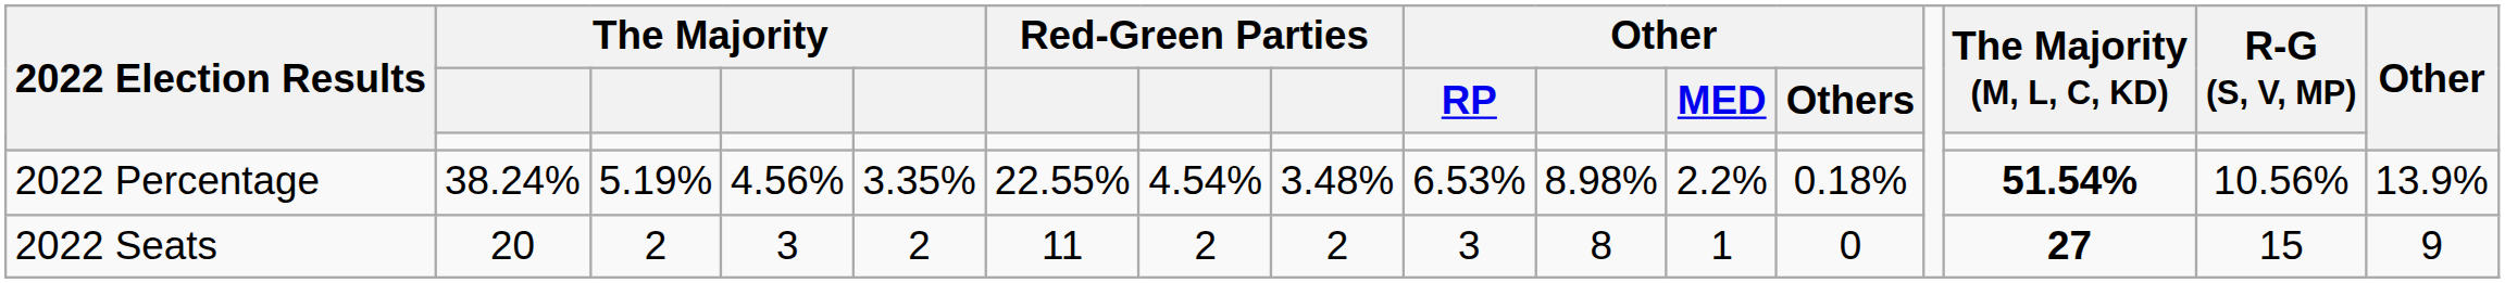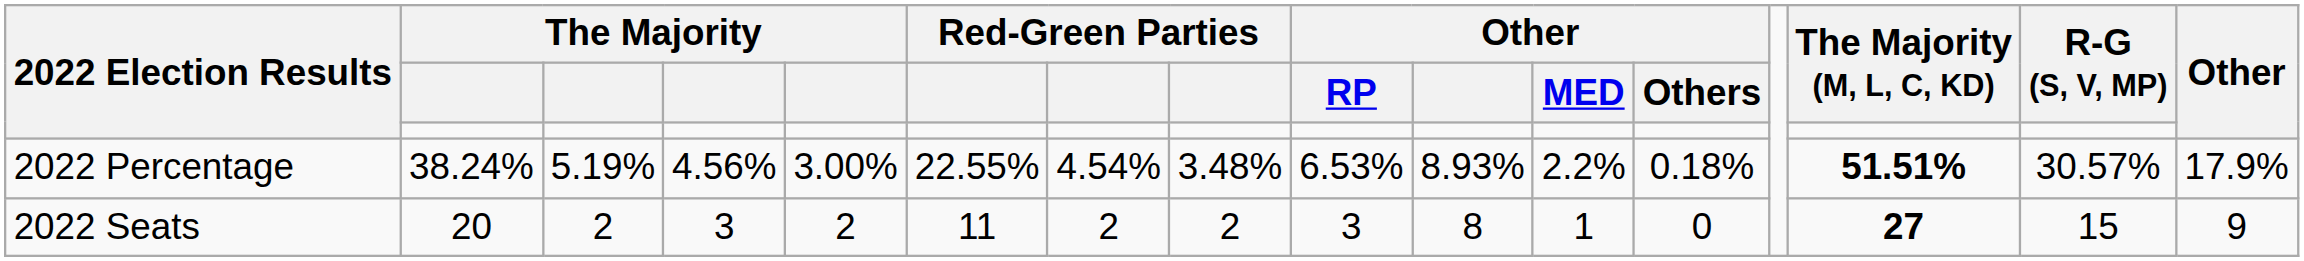2022 Percentage | column 5: 3.35% -> 3.00%
2022 Percentage | column 10: 8.98% -> 8.93%
2022 Percentage | The Majority (M, L, C, KD): 51.54% -> 51.51%
2022 Percentage | R-G (S, V, MP): 10.56% -> 30.57%
2022 Percentage | column 16: 13.9% -> 17.9%
